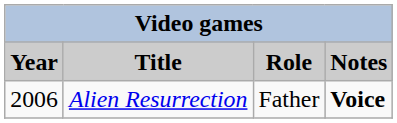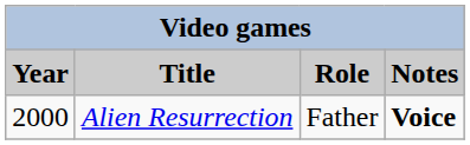Alien Resurrection | Year: 2006 -> 2000
